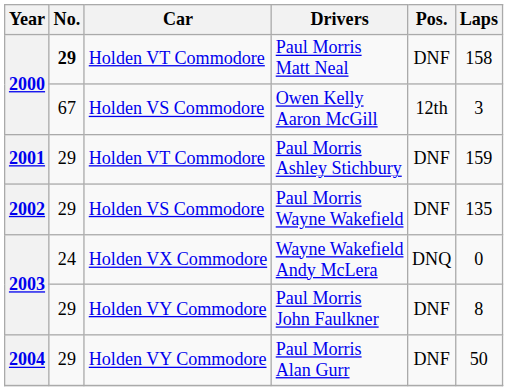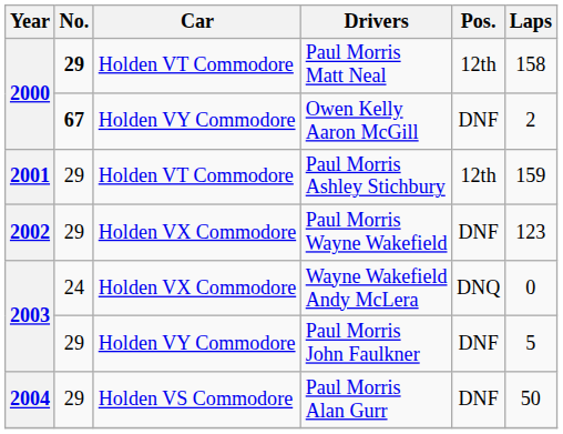Paul Morris Matt Neal | Pos.: DNF -> 12th
Owen Kelly Aaron McGill | No.: normal -> bold
Owen Kelly Aaron McGill | Car: Holden VS Commodore -> Holden VY Commodore
Owen Kelly Aaron McGill | Pos.: 12th -> DNF
Owen Kelly Aaron McGill | Laps: 3 -> 2
Paul Morris Ashley Stichbury | Pos.: DNF -> 12th
Paul Morris Wayne Wakefield | Car: Holden VS Commodore -> Holden VX Commodore
Paul Morris Wayne Wakefield | Laps: 135 -> 123
Paul Morris John Faulkner | Laps: 8 -> 5
Paul Morris Alan Gurr | Car: Holden VY Commodore -> Holden VS Commodore
